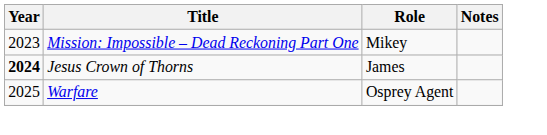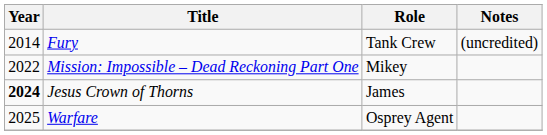+ row: 2014 | Fury | Tank Crew | (uncredited)
Mission: Impossible – Dead Reckoning Part One | Year: 2023 -> 2022
